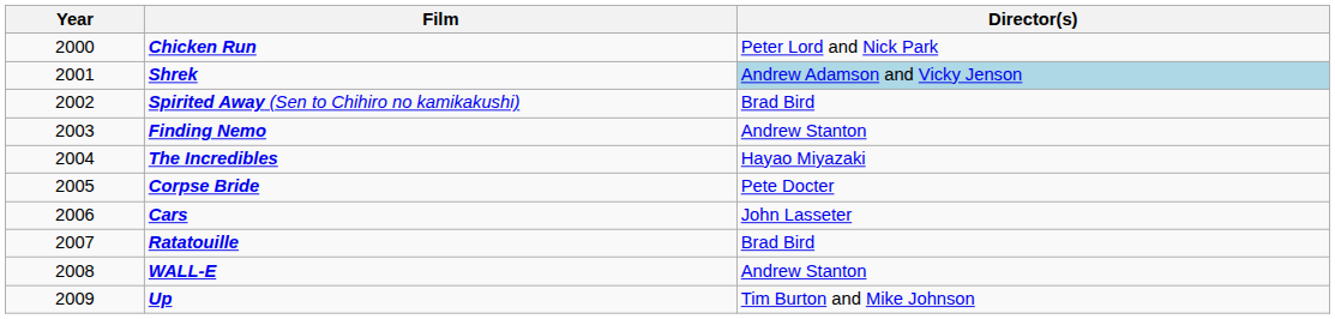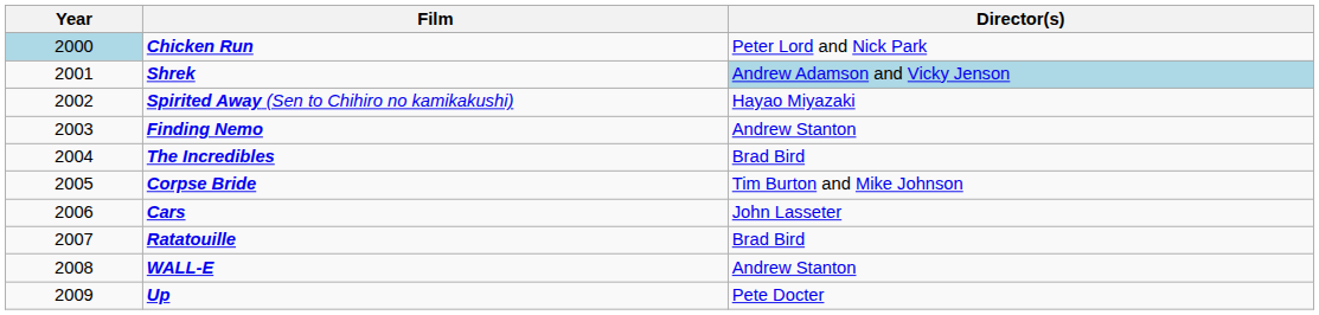Chicken Run | Year: no background -> lightblue background
Spirited Away (Sen to Chihiro no kamikakushi) | Director(s): Brad Bird -> Hayao Miyazaki
The Incredibles | Director(s): Hayao Miyazaki -> Brad Bird
Corpse Bride | Director(s): Pete Docter -> Tim Burton and Mike Johnson
Up | Director(s): Tim Burton and Mike Johnson -> Pete Docter
